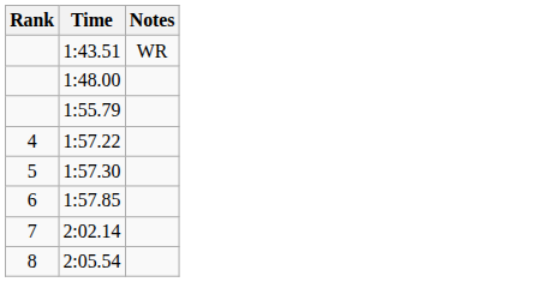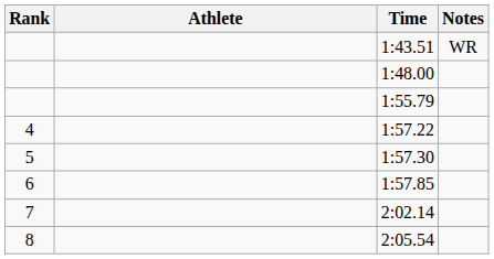+ column: Athlete
